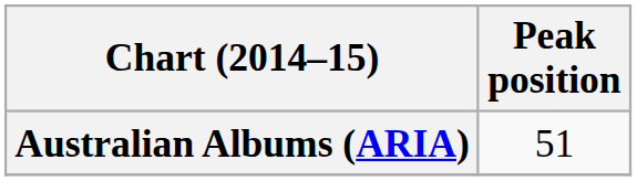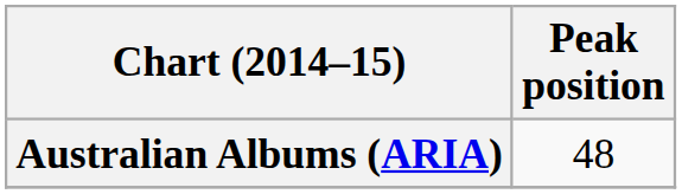Australian Albums (ARIA) | Peak position: 51 -> 48
